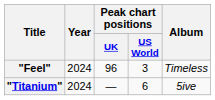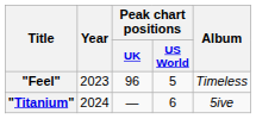"Feel" | Year: 2024 -> 2023
"Feel" | Peak chart positions / US World: 3 -> 5
